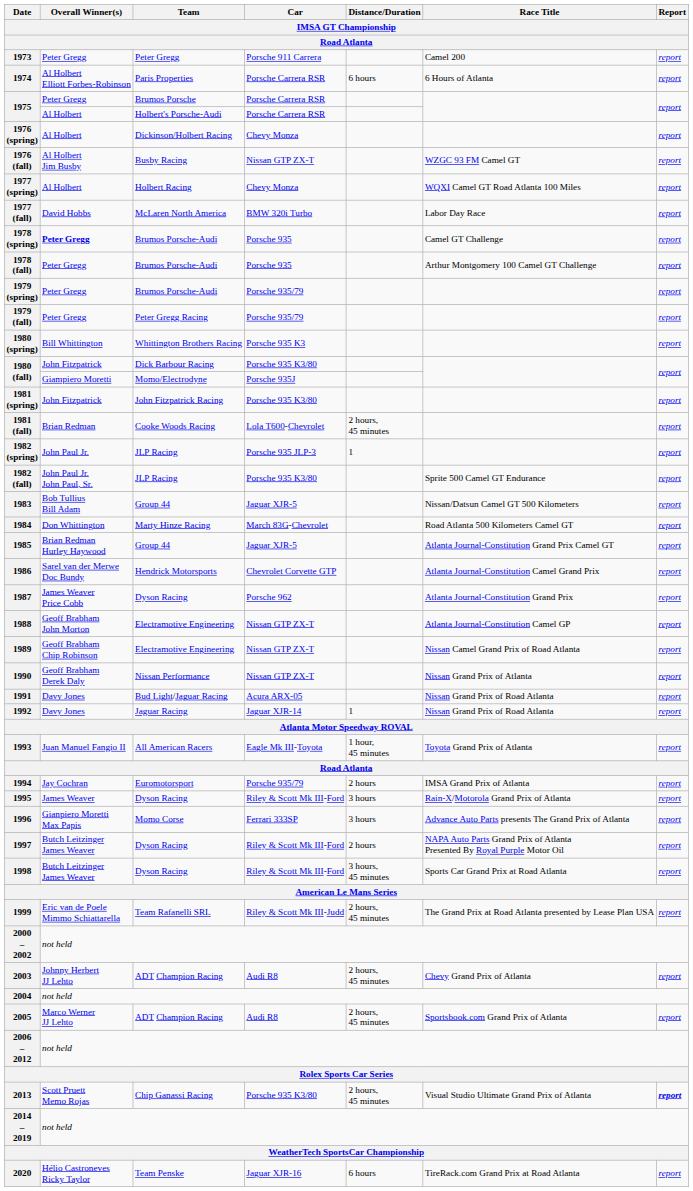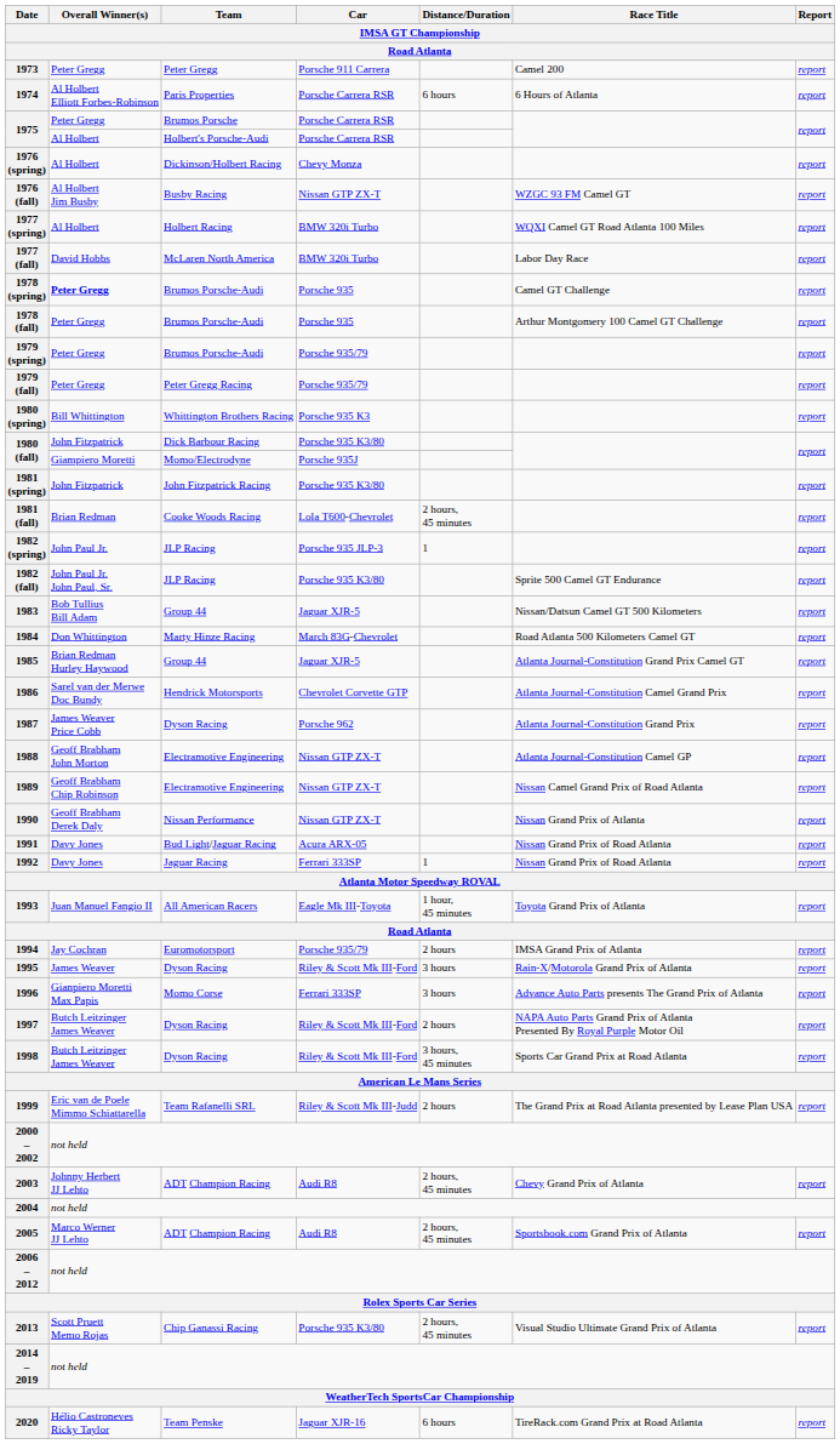1977 (spring) | Car: Chevy Monza -> BMW 320i Turbo
1992 | Car: Jaguar XJR-14 -> Ferrari 333SP
1999 | Distance/Duration: 2 hours, 45 minutes -> 2 hours
2013 | Report: bold -> normal
